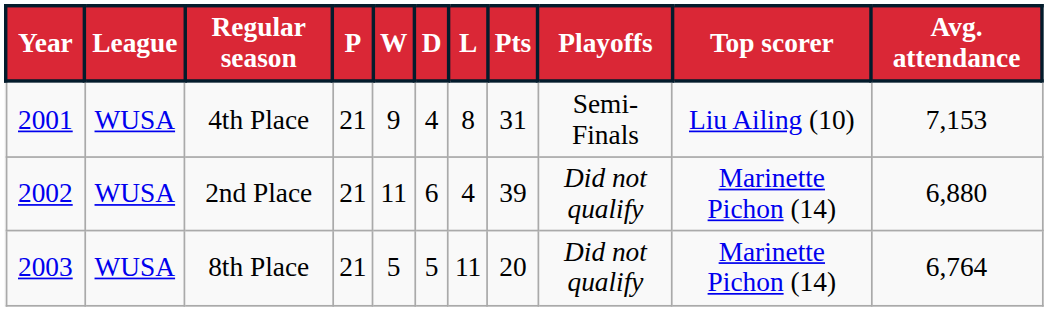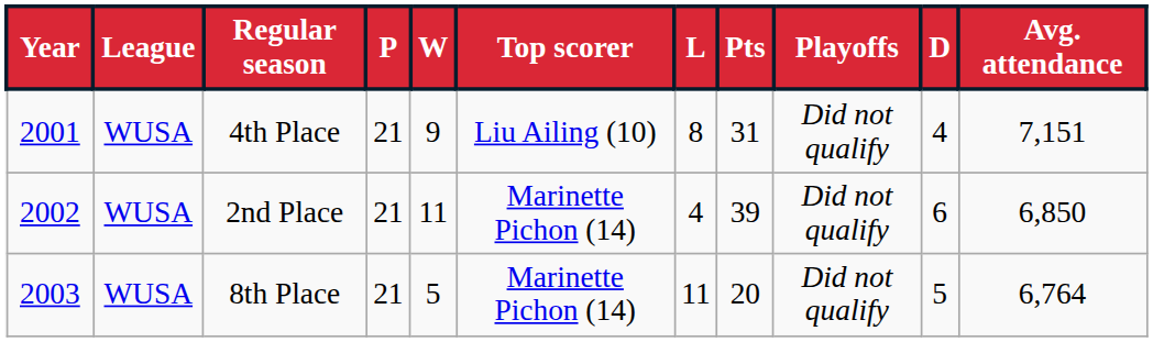columns swapped: D <-> Top scorer
4th Place | Playoffs: Semi-Finals -> Did not qualify
4th Place | Avg. attendance: 7,153 -> 7,151
2nd Place | Avg. attendance: 6,880 -> 6,850
